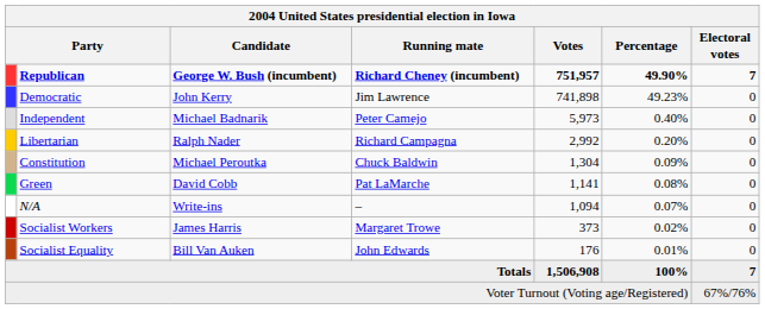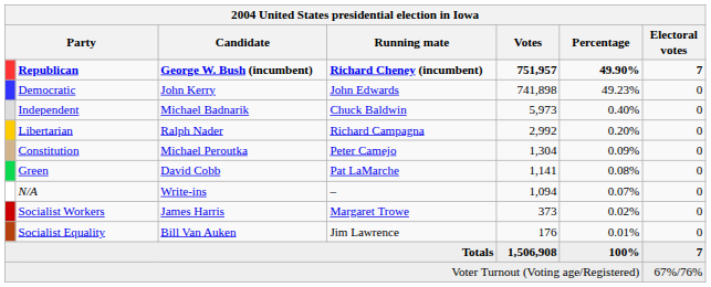Democratic | Running mate: Jim Lawrence -> John Edwards
Independent | Running mate: Peter Camejo -> Chuck Baldwin
Constitution | Running mate: Chuck Baldwin -> Peter Camejo
Socialist Equality | Running mate: John Edwards -> Jim Lawrence
